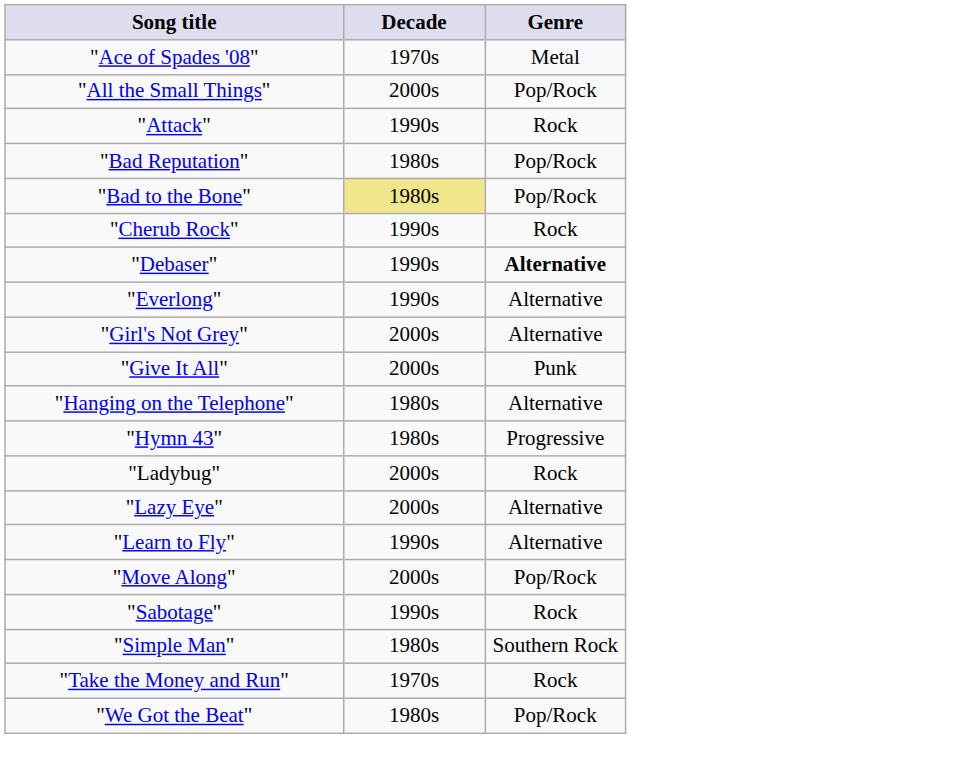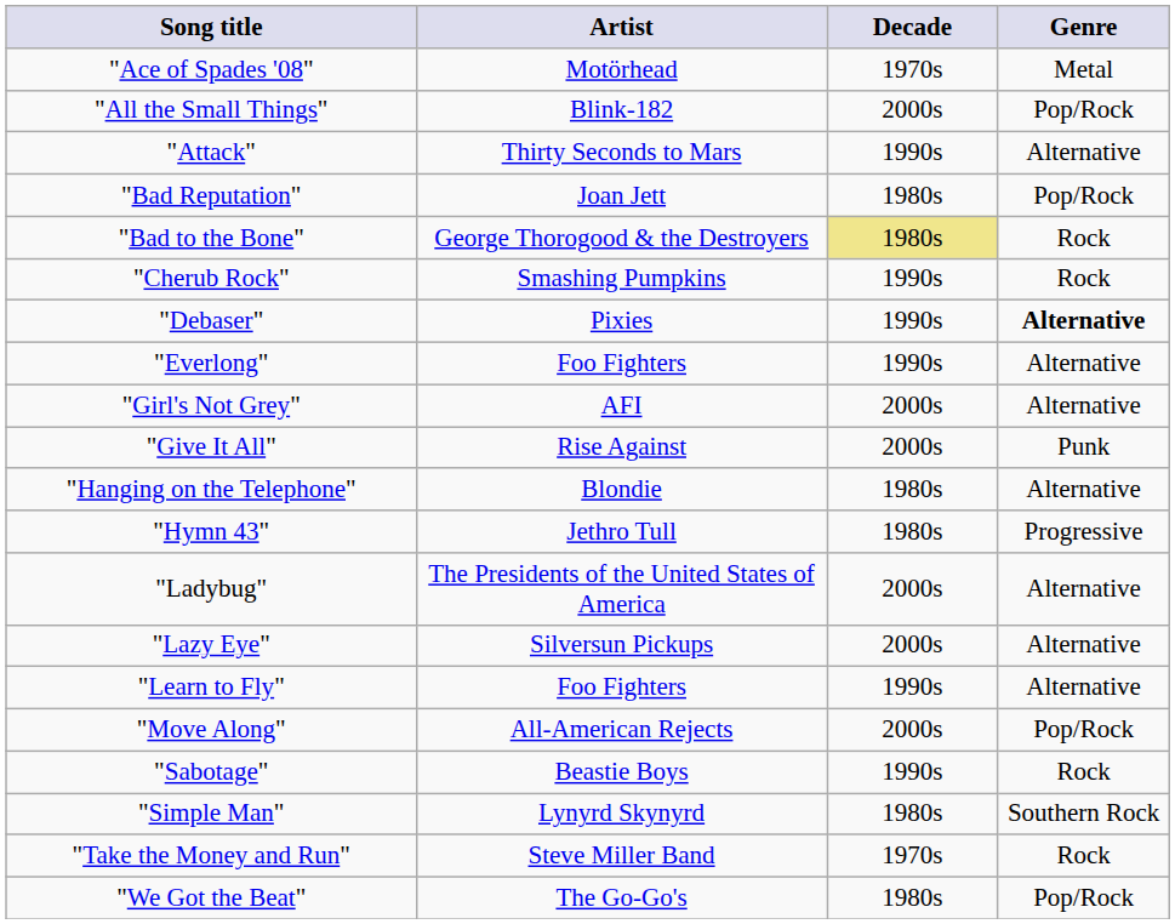+ column: Artist | Motörhead | Blink-182 | Thirty Seconds to Mars | Joan Jett | George Thorogood & the Destroyers | Smashing Pumpkins | Pixies | Foo Fighters | AFI | Rise Against | Blondie | Jethro Tull | The Presidents of the United States of America | Silversun Pickups | Foo Fighters | All-American Rejects | Beastie Boys | Lynyrd Skynyrd | Steve Miller Band | The Go-Go's
"Attack" | Genre: Rock -> Alternative
"Bad to the Bone" | Genre: Pop/Rock -> Rock
"Ladybug" | Genre: Rock -> Alternative
